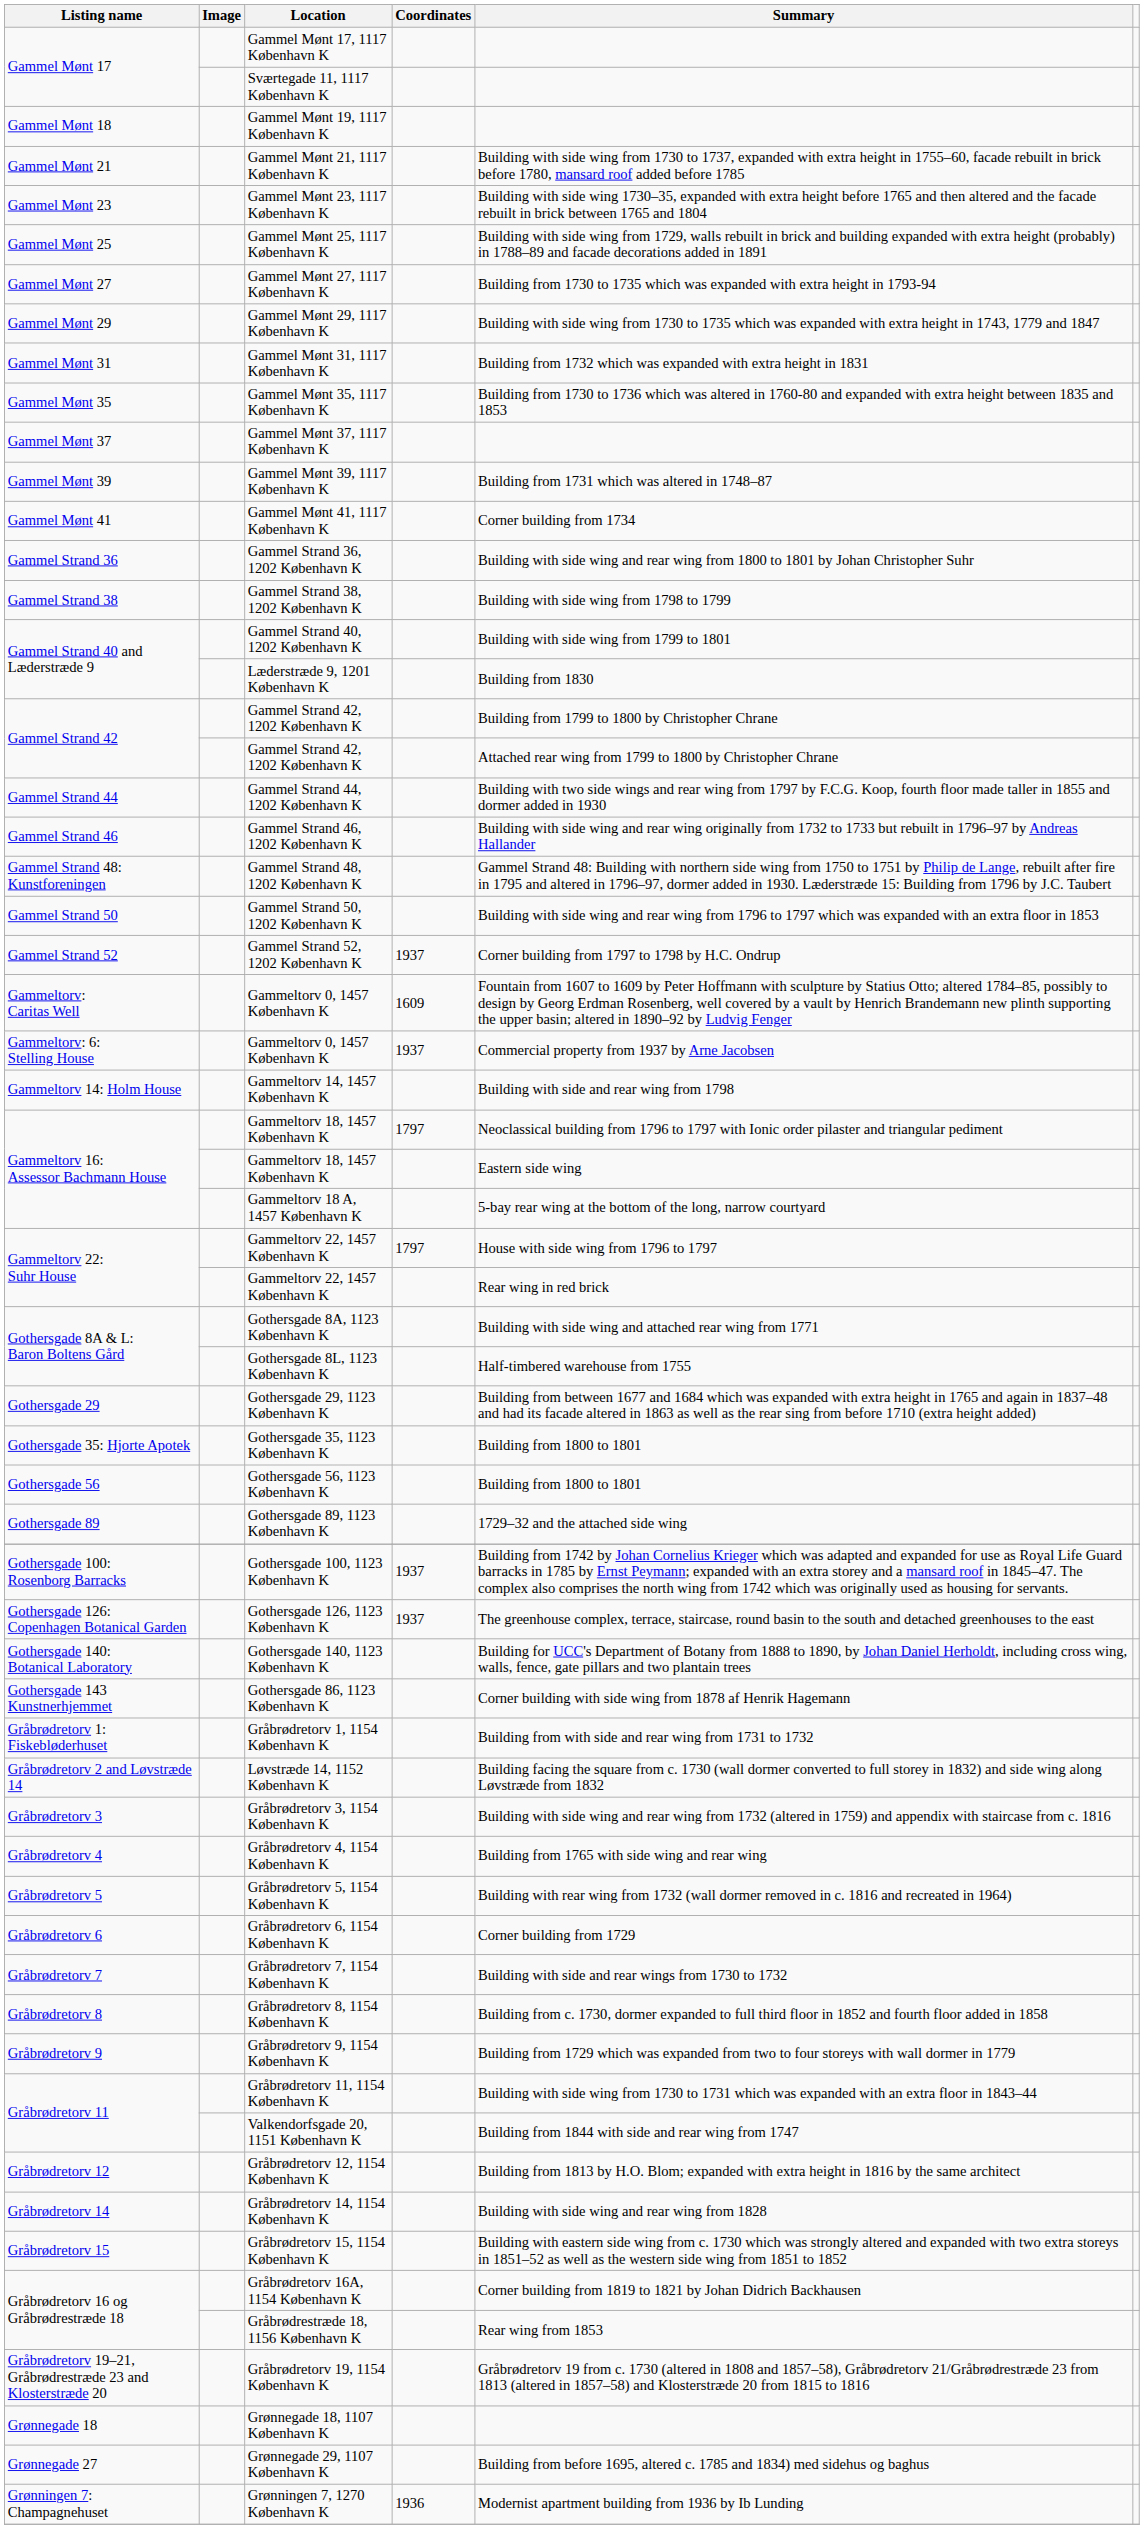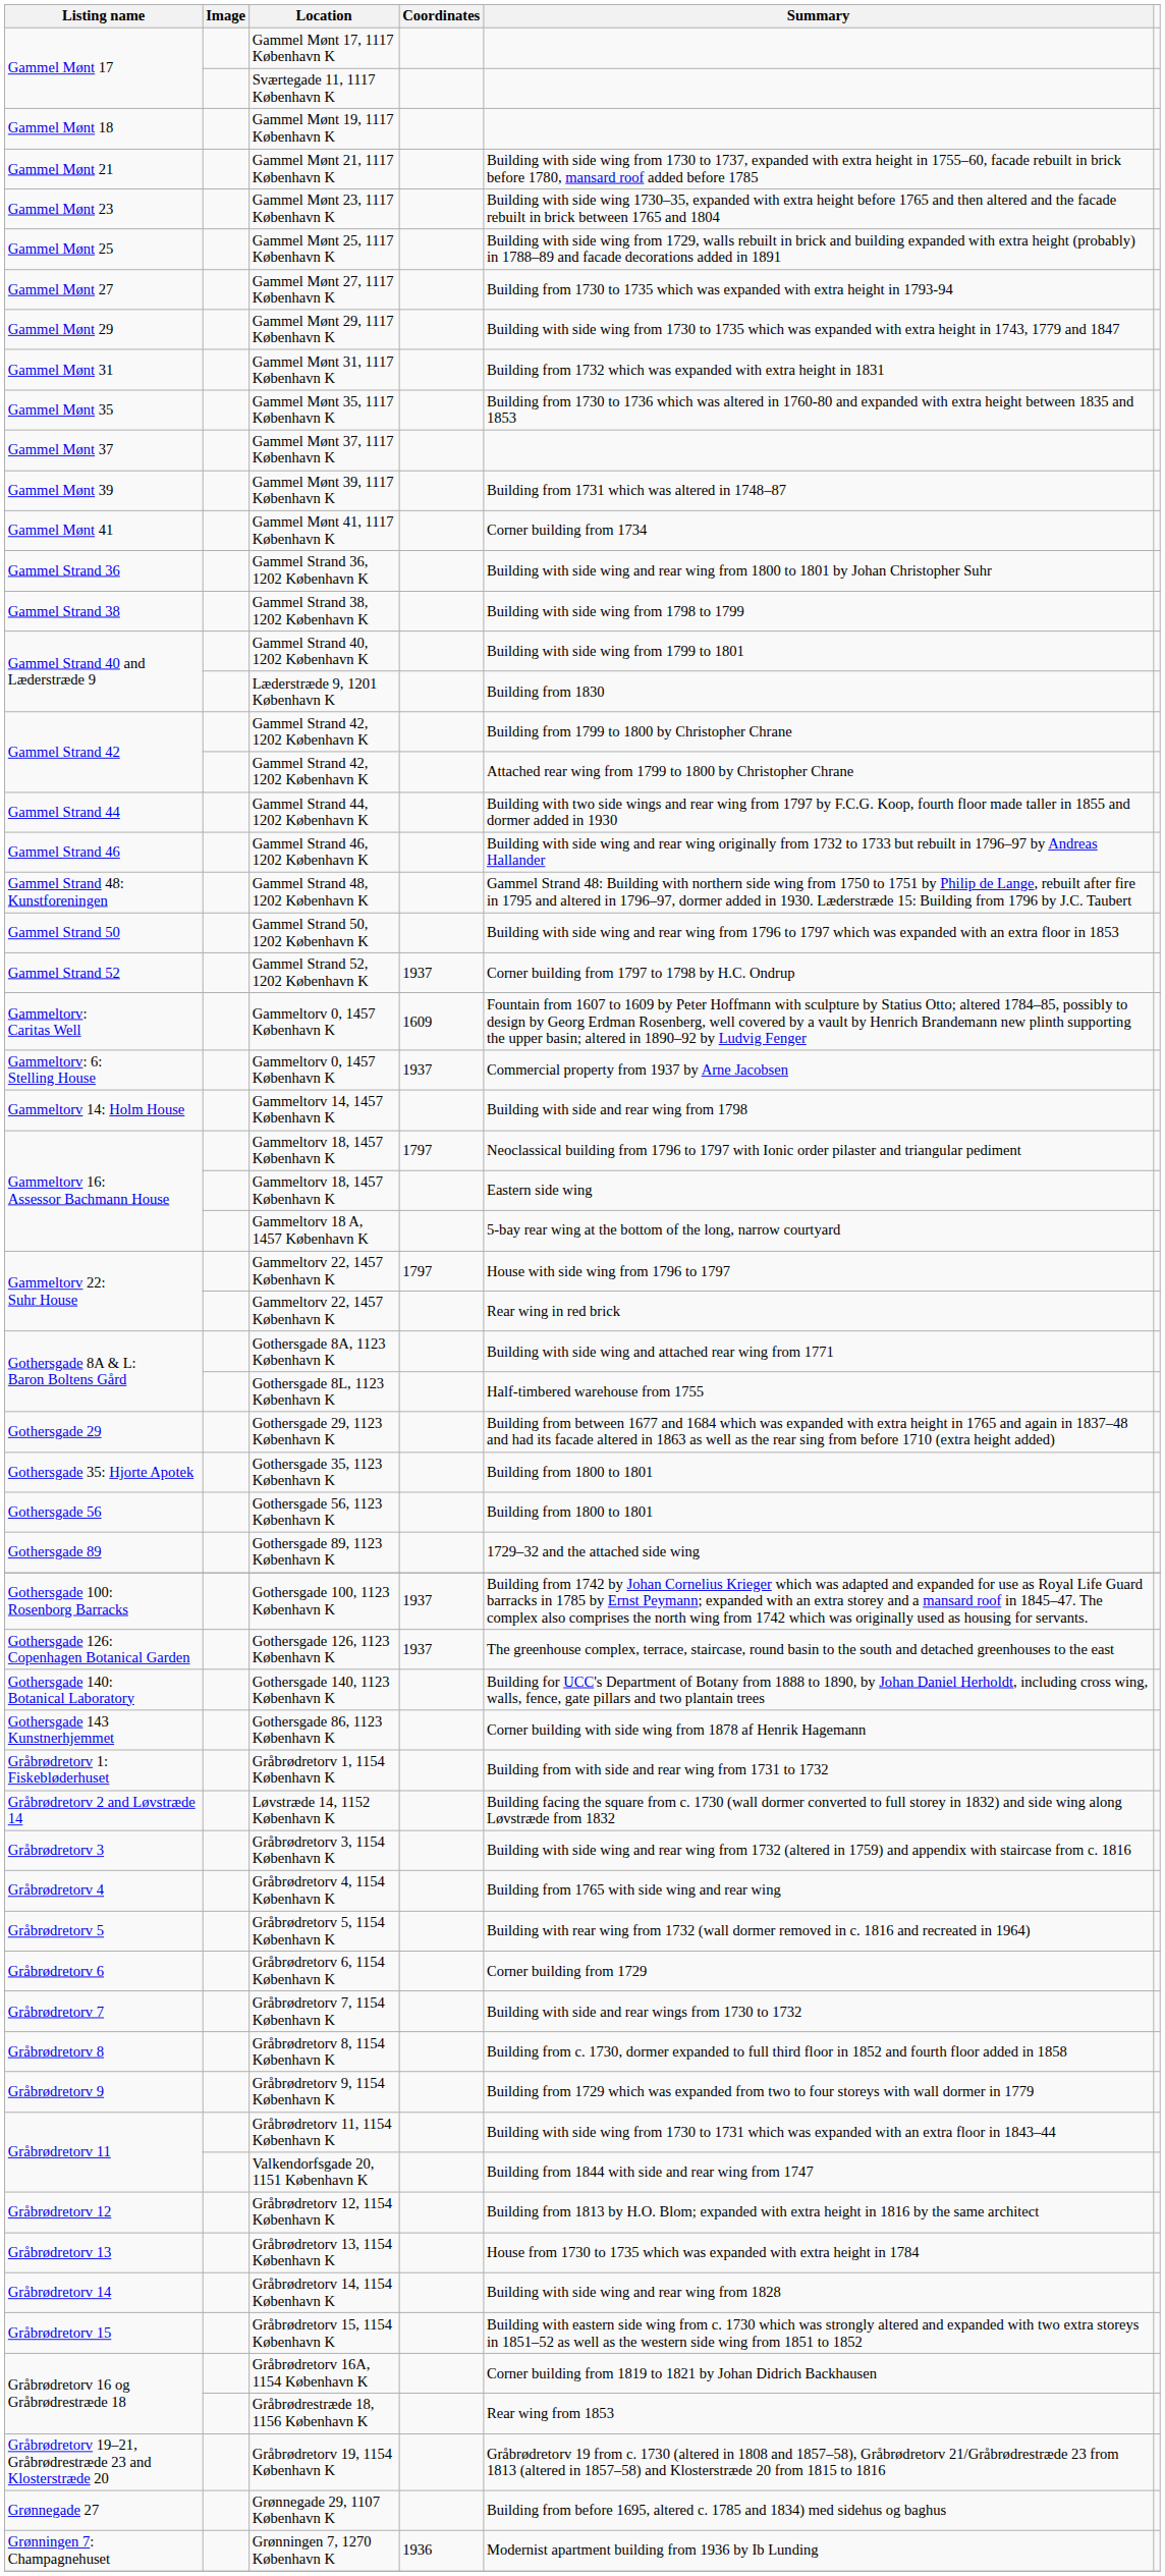+ row: Gråbrødretorv 13 | Gråbrødretorv 13, 1154 København K | House from 1730 to 1735 which was expanded with extra height in 1784
- row: Grønnegade 18 | Grønnegade 18, 1107 København K
